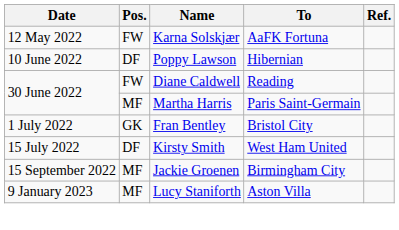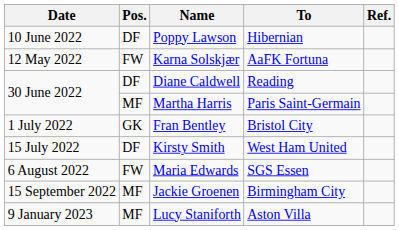rows swapped: Karna Solskjær <-> Poppy Lawson
Diane Caldwell | Pos.: FW -> DF
+ row: 6 August 2022 | FW | Maria Edwards | SGS Essen
